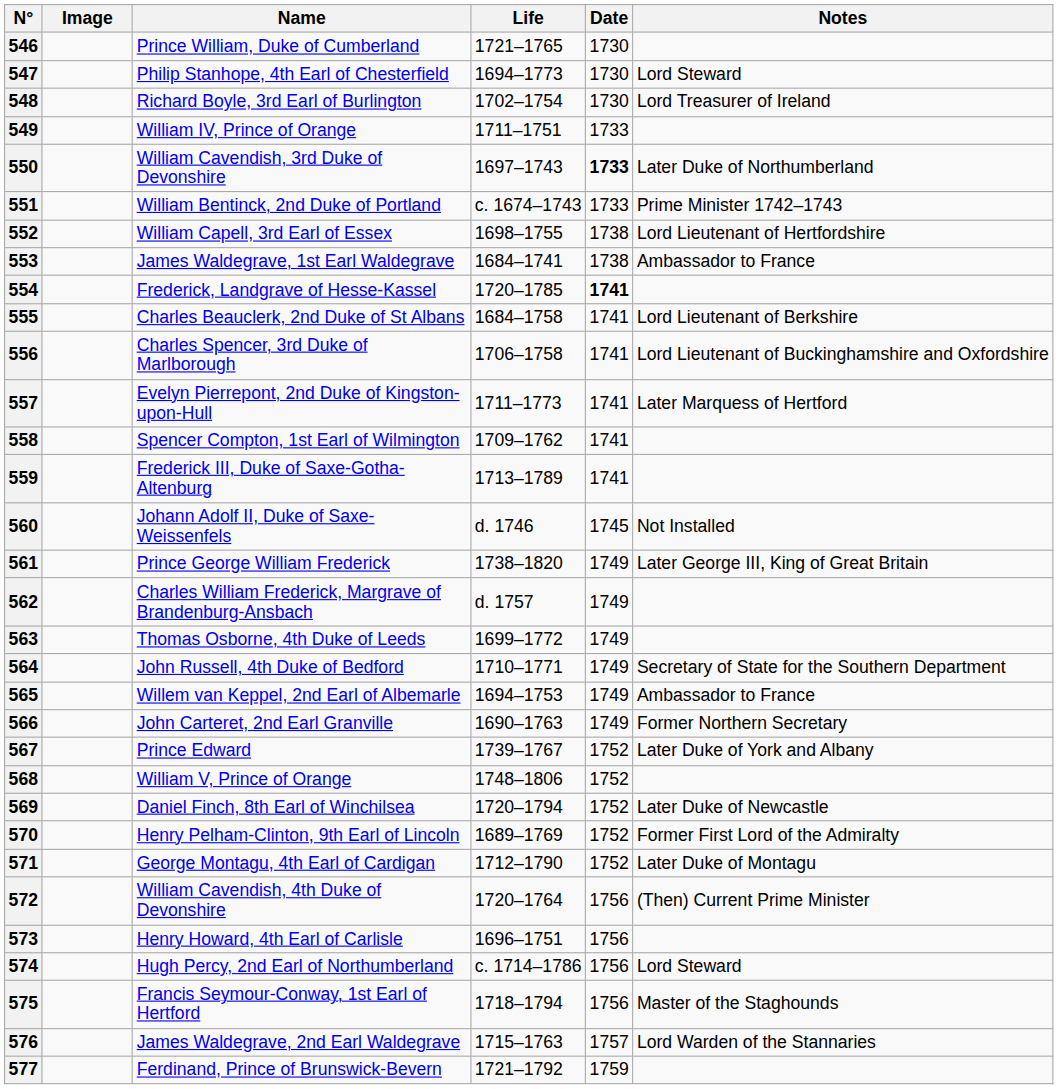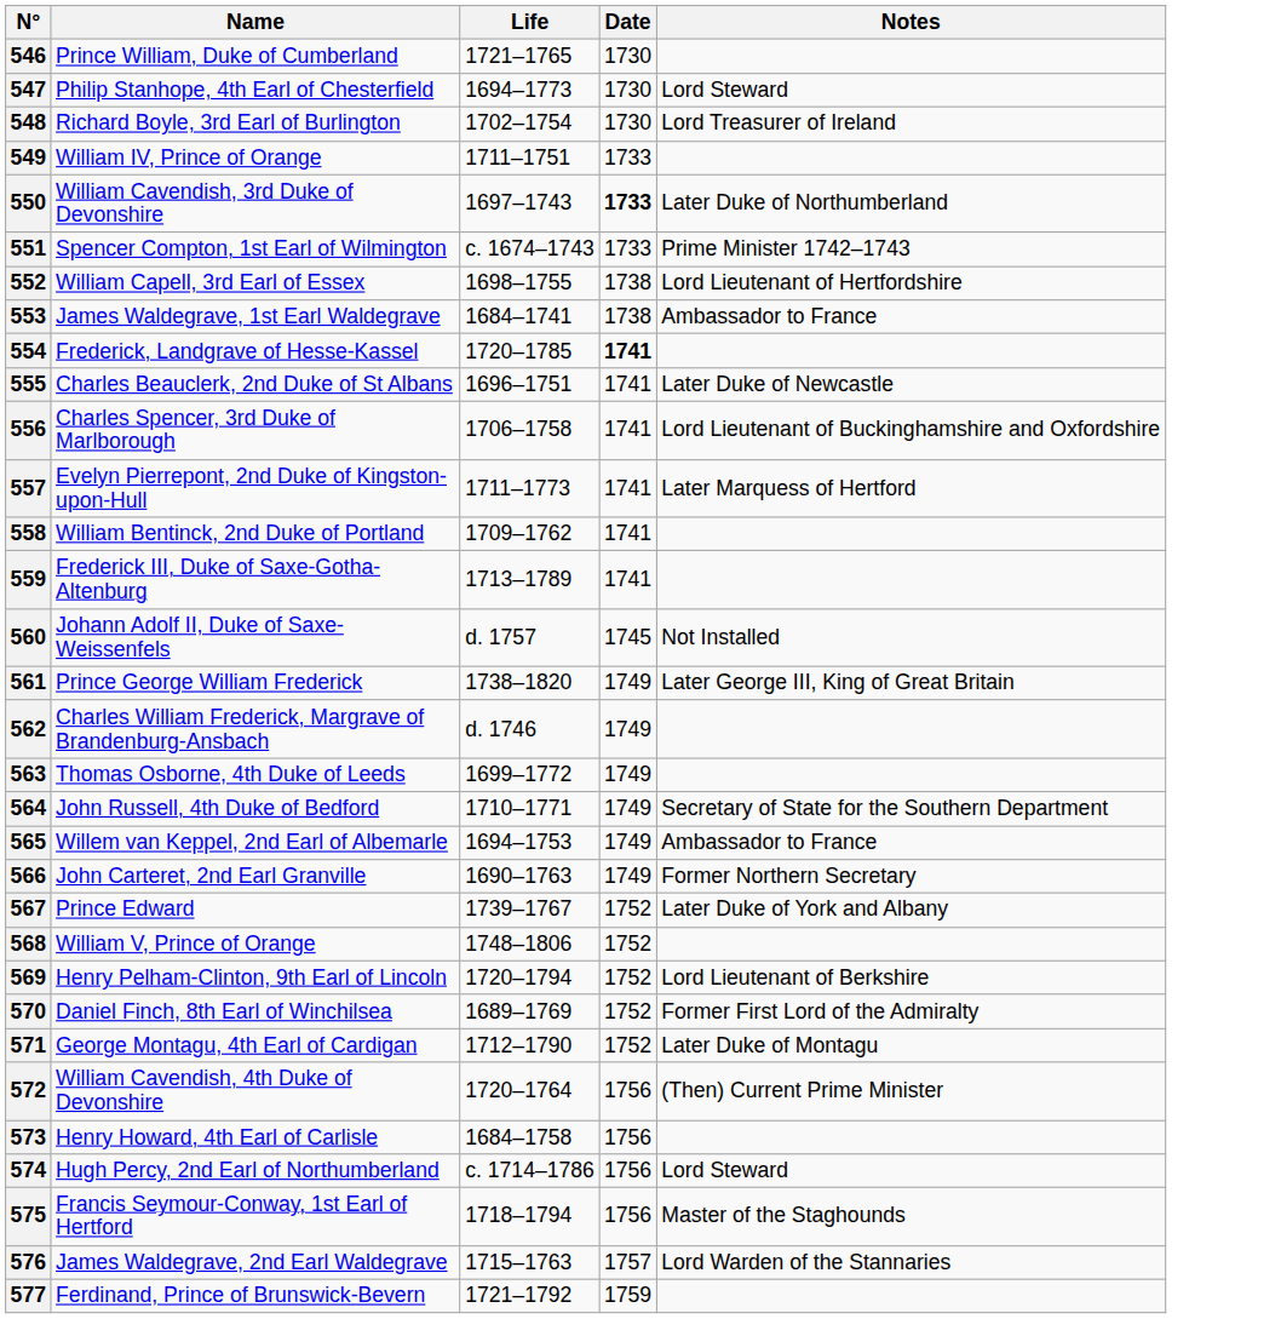- column: Image
551 | Name: William Bentinck, 2nd Duke of Portland -> Spencer Compton, 1st Earl of Wilmington
555 | Life: 1684–1758 -> 1696–1751
555 | Notes: Lord Lieutenant of Berkshire -> Later Duke of Newcastle
558 | Name: Spencer Compton, 1st Earl of Wilmington -> William Bentinck, 2nd Duke of Portland
560 | Life: d. 1746 -> d. 1757
562 | Life: d. 1757 -> d. 1746
569 | Name: Daniel Finch, 8th Earl of Winchilsea -> Henry Pelham-Clinton, 9th Earl of Lincoln
569 | Notes: Later Duke of Newcastle -> Lord Lieutenant of Berkshire
570 | Name: Henry Pelham-Clinton, 9th Earl of Lincoln -> Daniel Finch, 8th Earl of Winchilsea
573 | Life: 1696–1751 -> 1684–1758
